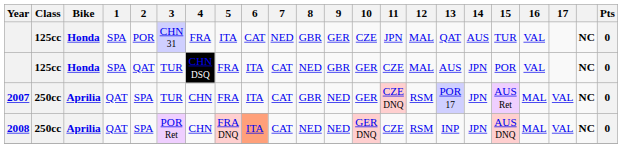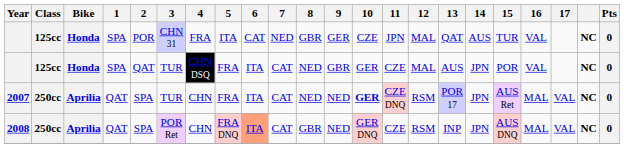2007 | 8: GBR -> NED
2007 | 10: normal -> bold
2008 | 8: NED -> GBR
